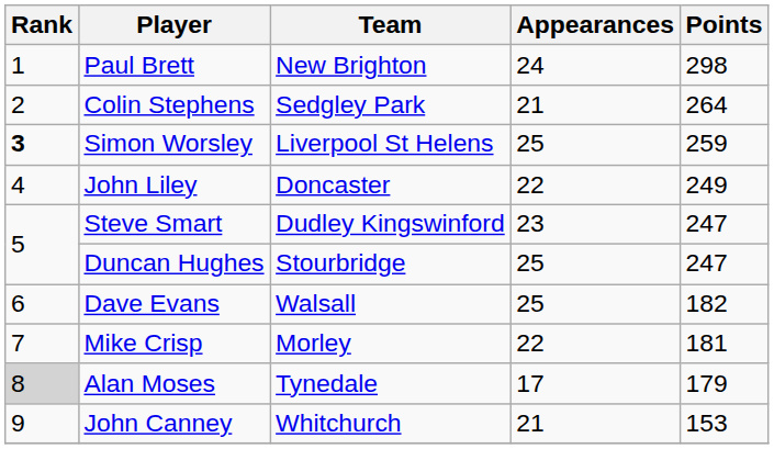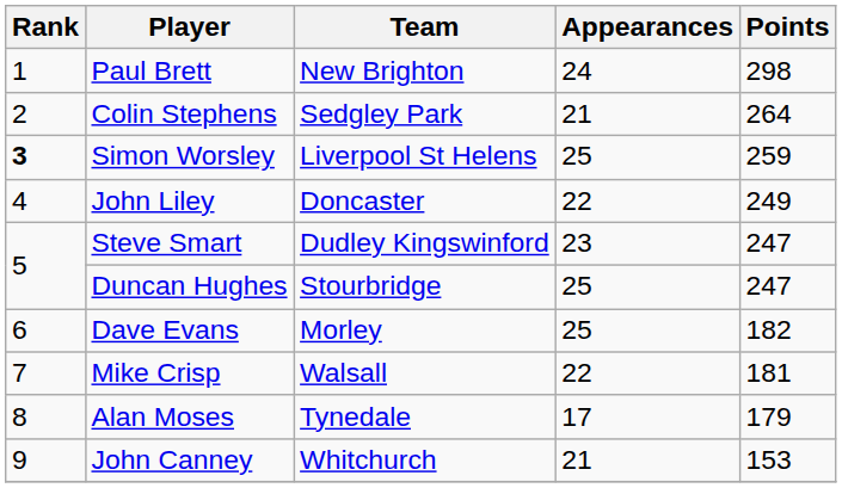Dave Evans | Team: Walsall -> Morley
Mike Crisp | Team: Morley -> Walsall
Alan Moses | Rank: lightgrey background -> no background
